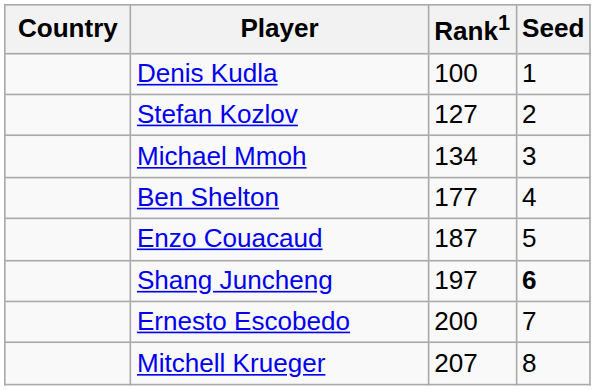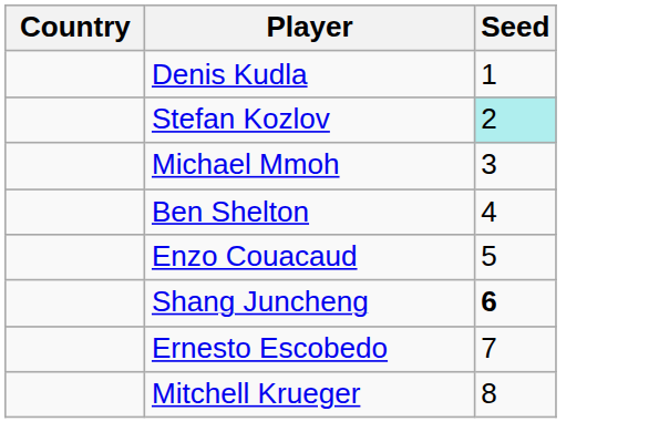- column: Rank1 | 100 | 127 | 134 | 177 | 187 | 197 | 200 | 207
Stefan Kozlov | Seed: no background -> paleturquoise background
